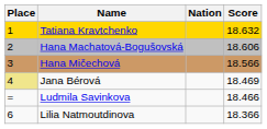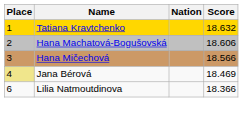- row: = | Ludmila Savinkova | 18.466
